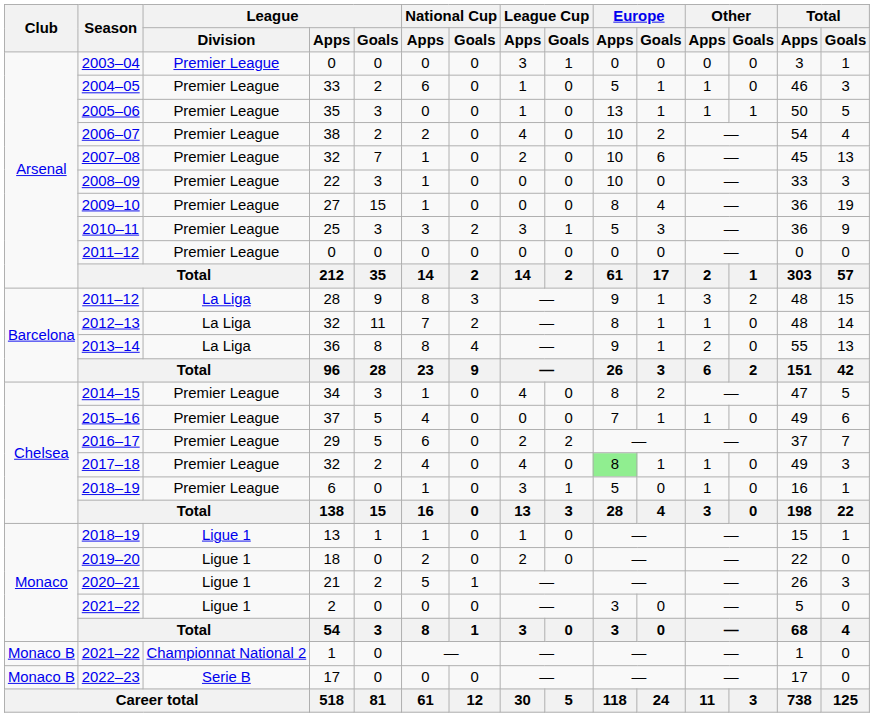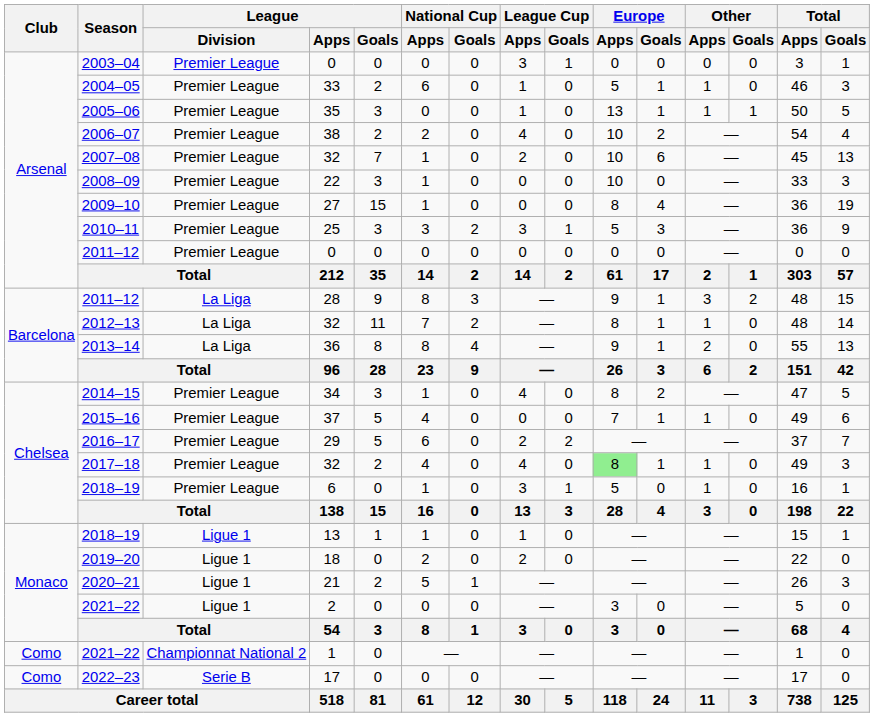2021–22 / 1 | Club: Monaco B -> Como
2022–23 | Club: Monaco B -> Como
